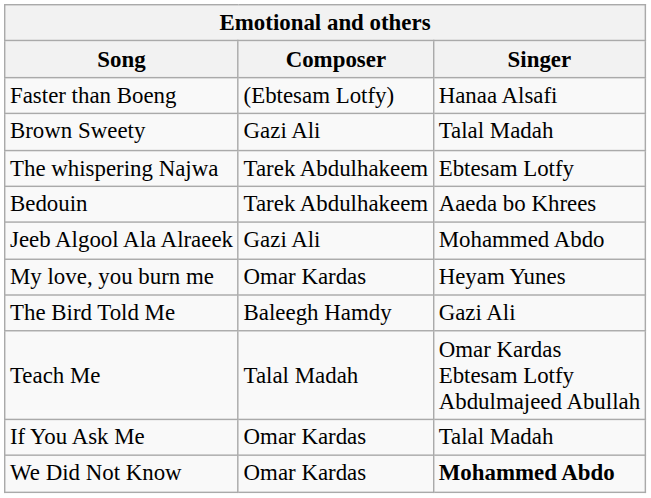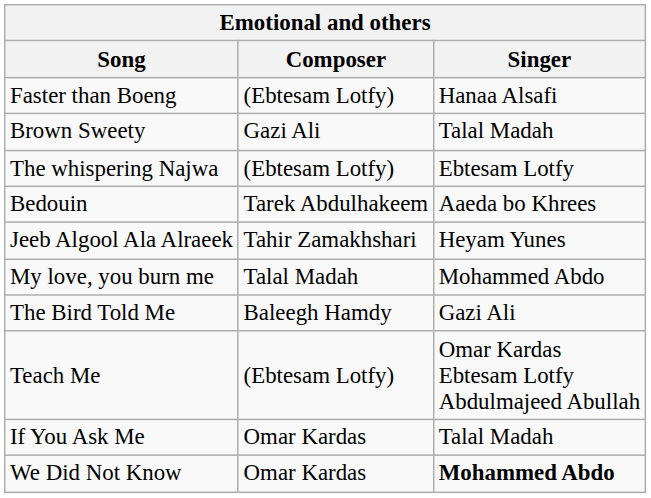The whispering Najwa | Composer: Tarek Abdulhakeem -> (Ebtesam Lotfy)
Jeeb Algool Ala Alraeek | Composer: Gazi Ali -> Tahir Zamakhshari
Jeeb Algool Ala Alraeek | Singer: Mohammed Abdo -> Heyam Yunes
My love, you burn me | Composer: Omar Kardas -> Talal Madah
My love, you burn me | Singer: Heyam Yunes -> Mohammed Abdo
Teach Me | Composer: Talal Madah -> (Ebtesam Lotfy)
